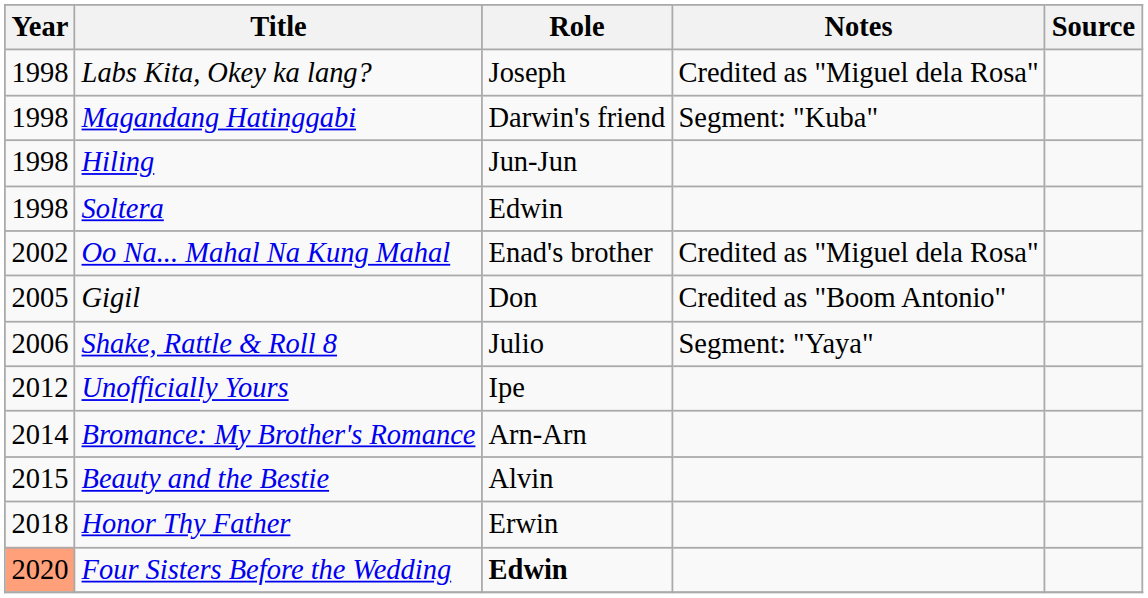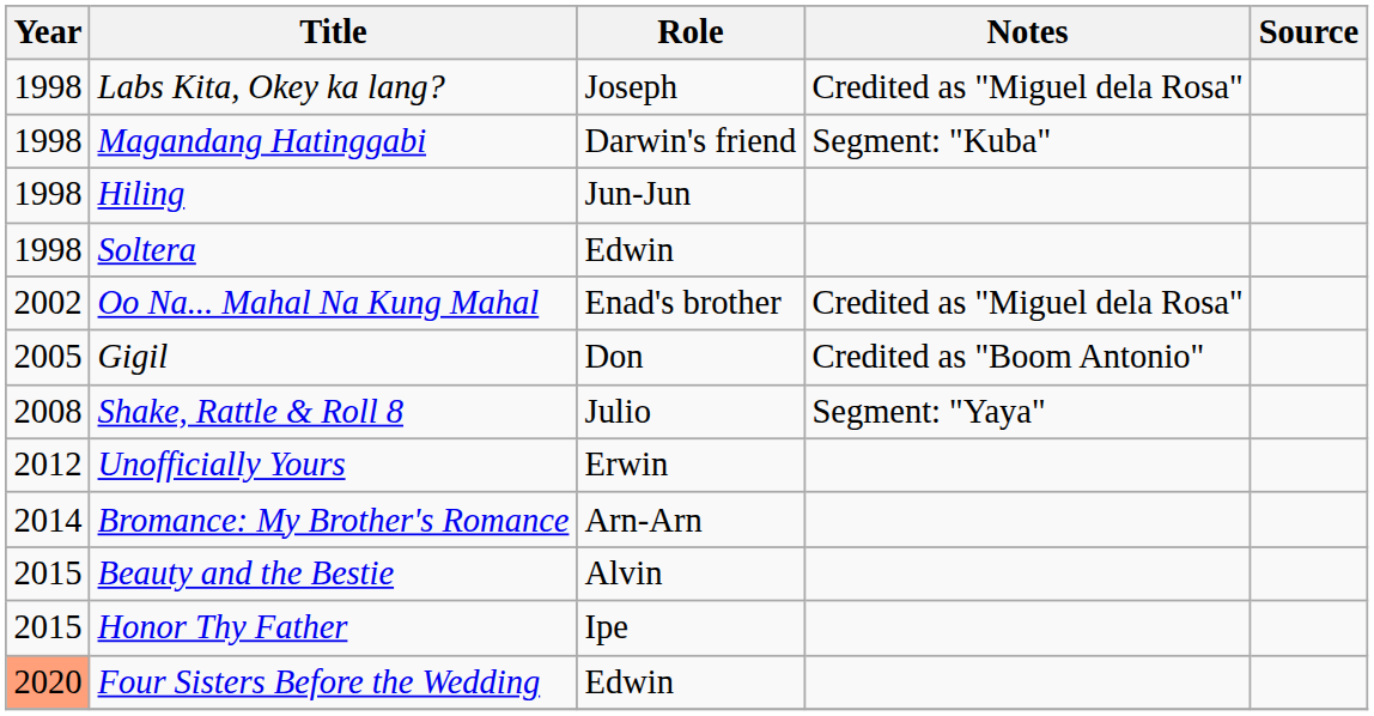Shake, Rattle & Roll 8 | Year: 2006 -> 2008
Unofficially Yours | Role: Ipe -> Erwin
Honor Thy Father | Year: 2018 -> 2015
Honor Thy Father | Role: Erwin -> Ipe
Four Sisters Before the Wedding | Role: bold -> normal
